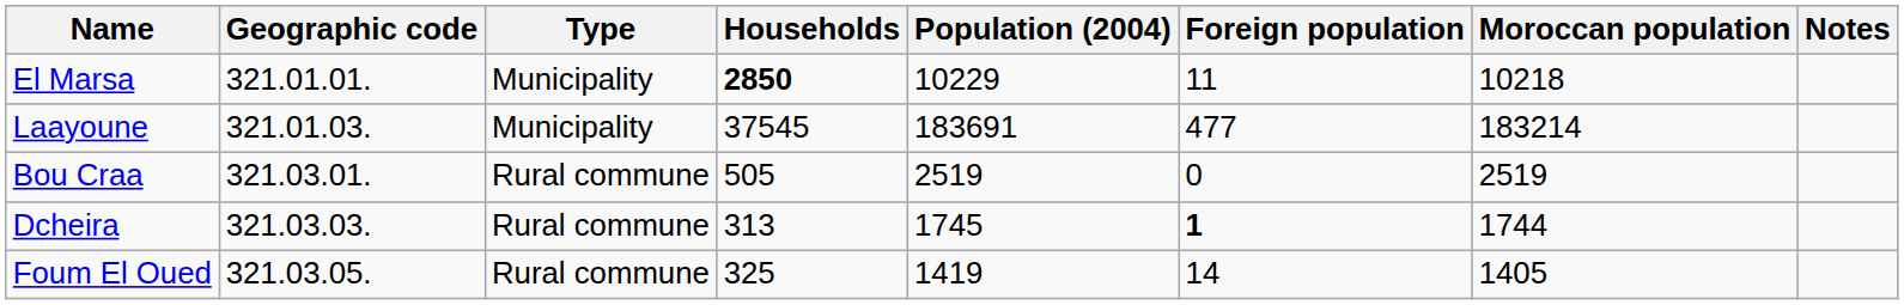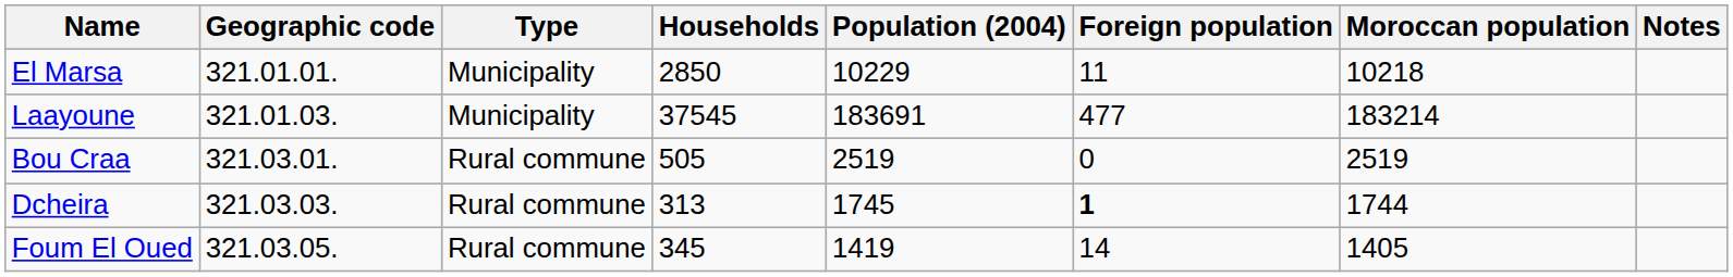El Marsa | Households: bold -> normal
Foum El Oued | Households: 325 -> 345
